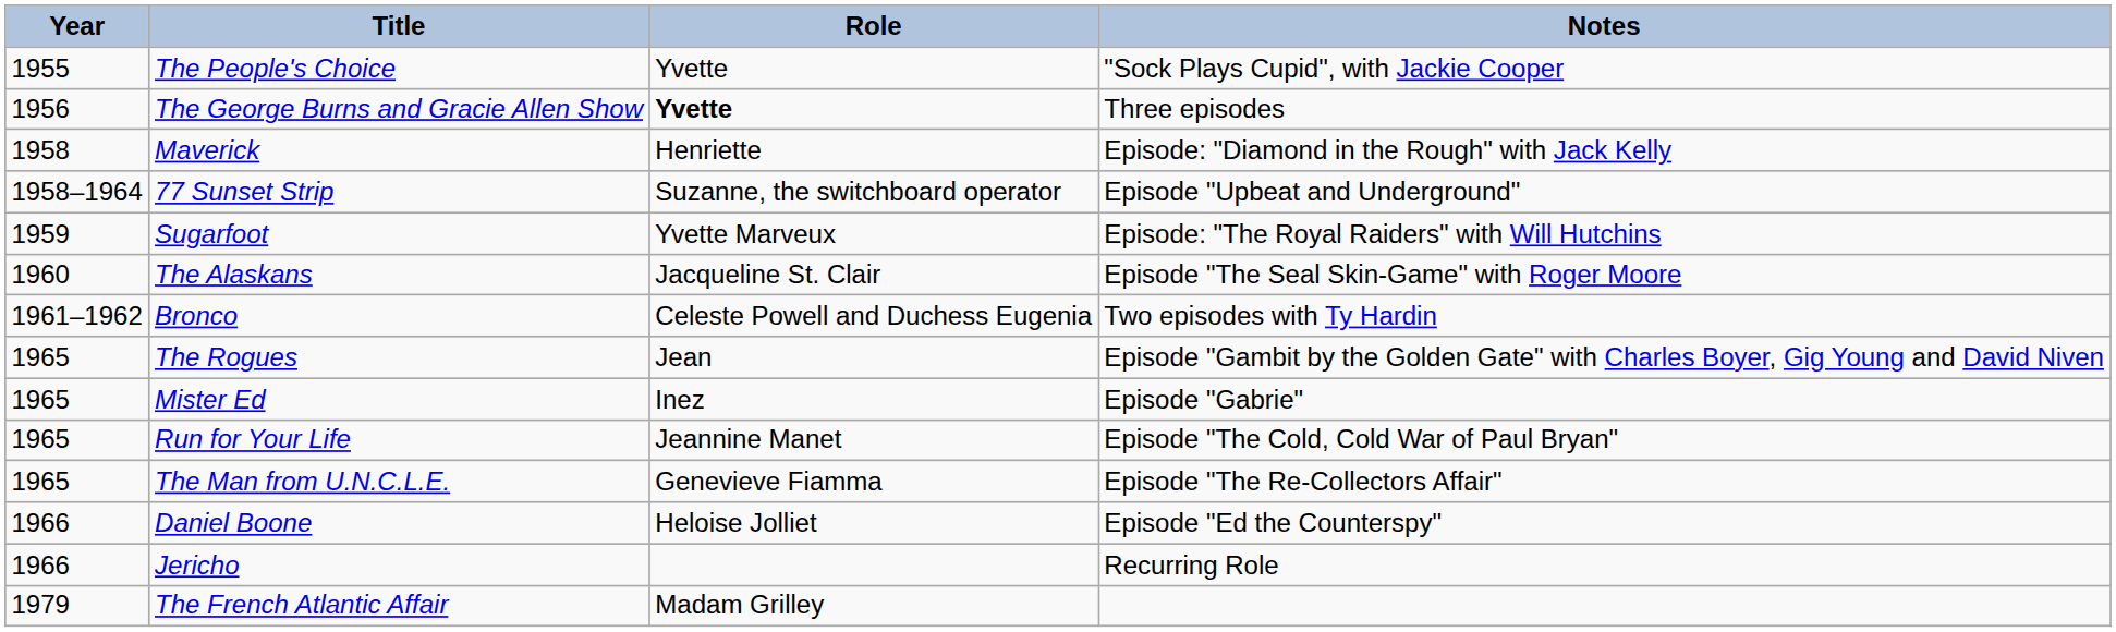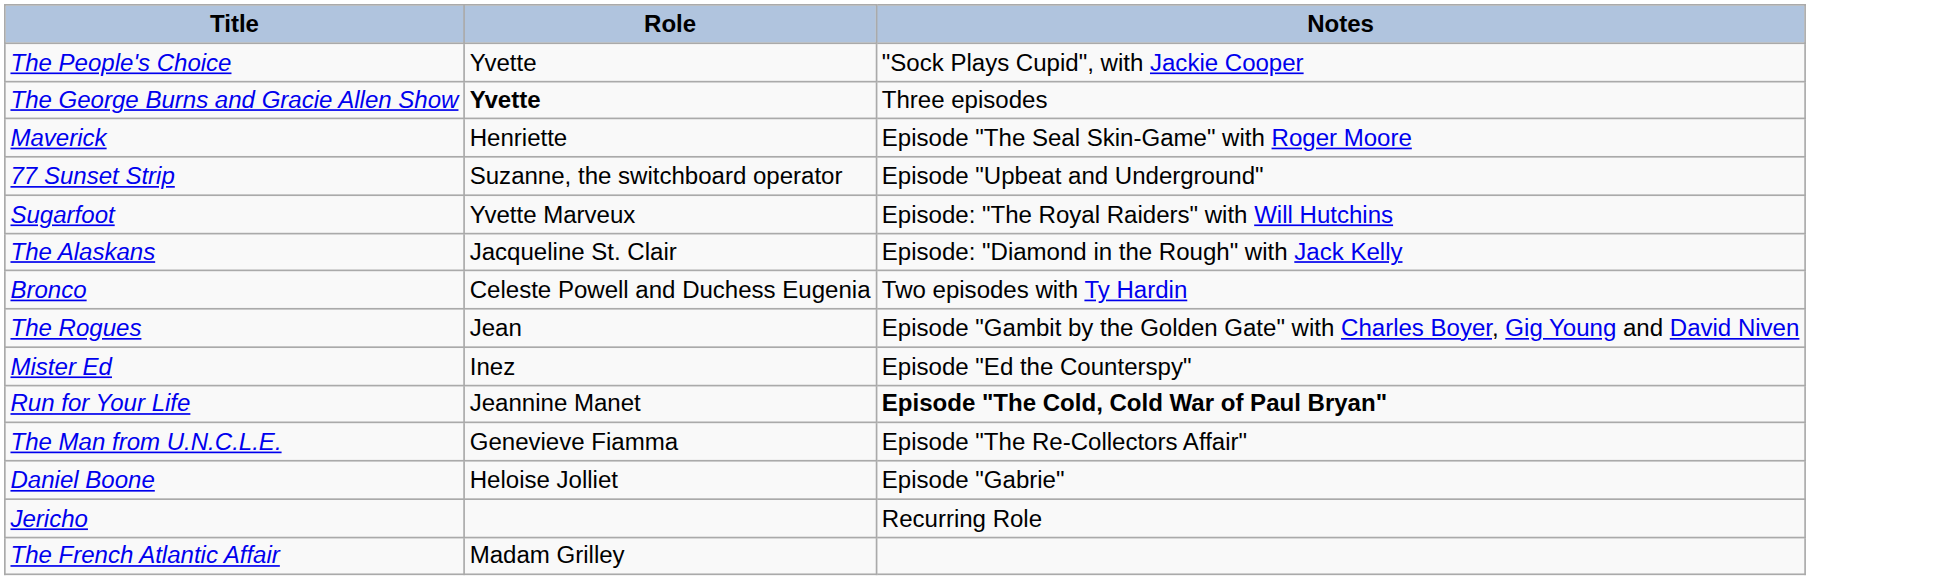- column: Year | 1955 | 1956 | 1958 | 1958–1964 | 1959 | 1960 | 1961–1962 | 1965 | 1965 | 1965 | 1965 | 1966 | 1966 | 1979
Maverick | Notes: Episode: "Diamond in the Rough" with Jack Kelly -> Episode "The Seal Skin-Game" with Roger Moore
The Alaskans | Notes: Episode "The Seal Skin-Game" with Roger Moore -> Episode: "Diamond in the Rough" with Jack Kelly
Mister Ed | Notes: Episode "Gabrie" -> Episode "Ed the Counterspy"
Run for Your Life | Notes: normal -> bold
Daniel Boone | Notes: Episode "Ed the Counterspy" -> Episode "Gabrie"
